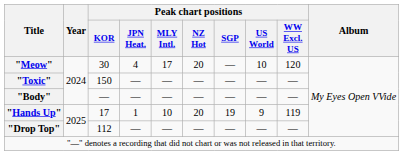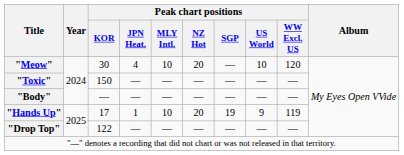"Meow" | Peak chart positions / MLY Intl.: 17 -> 10
"Drop Top" | Peak chart positions / KOR: 112 -> 122
